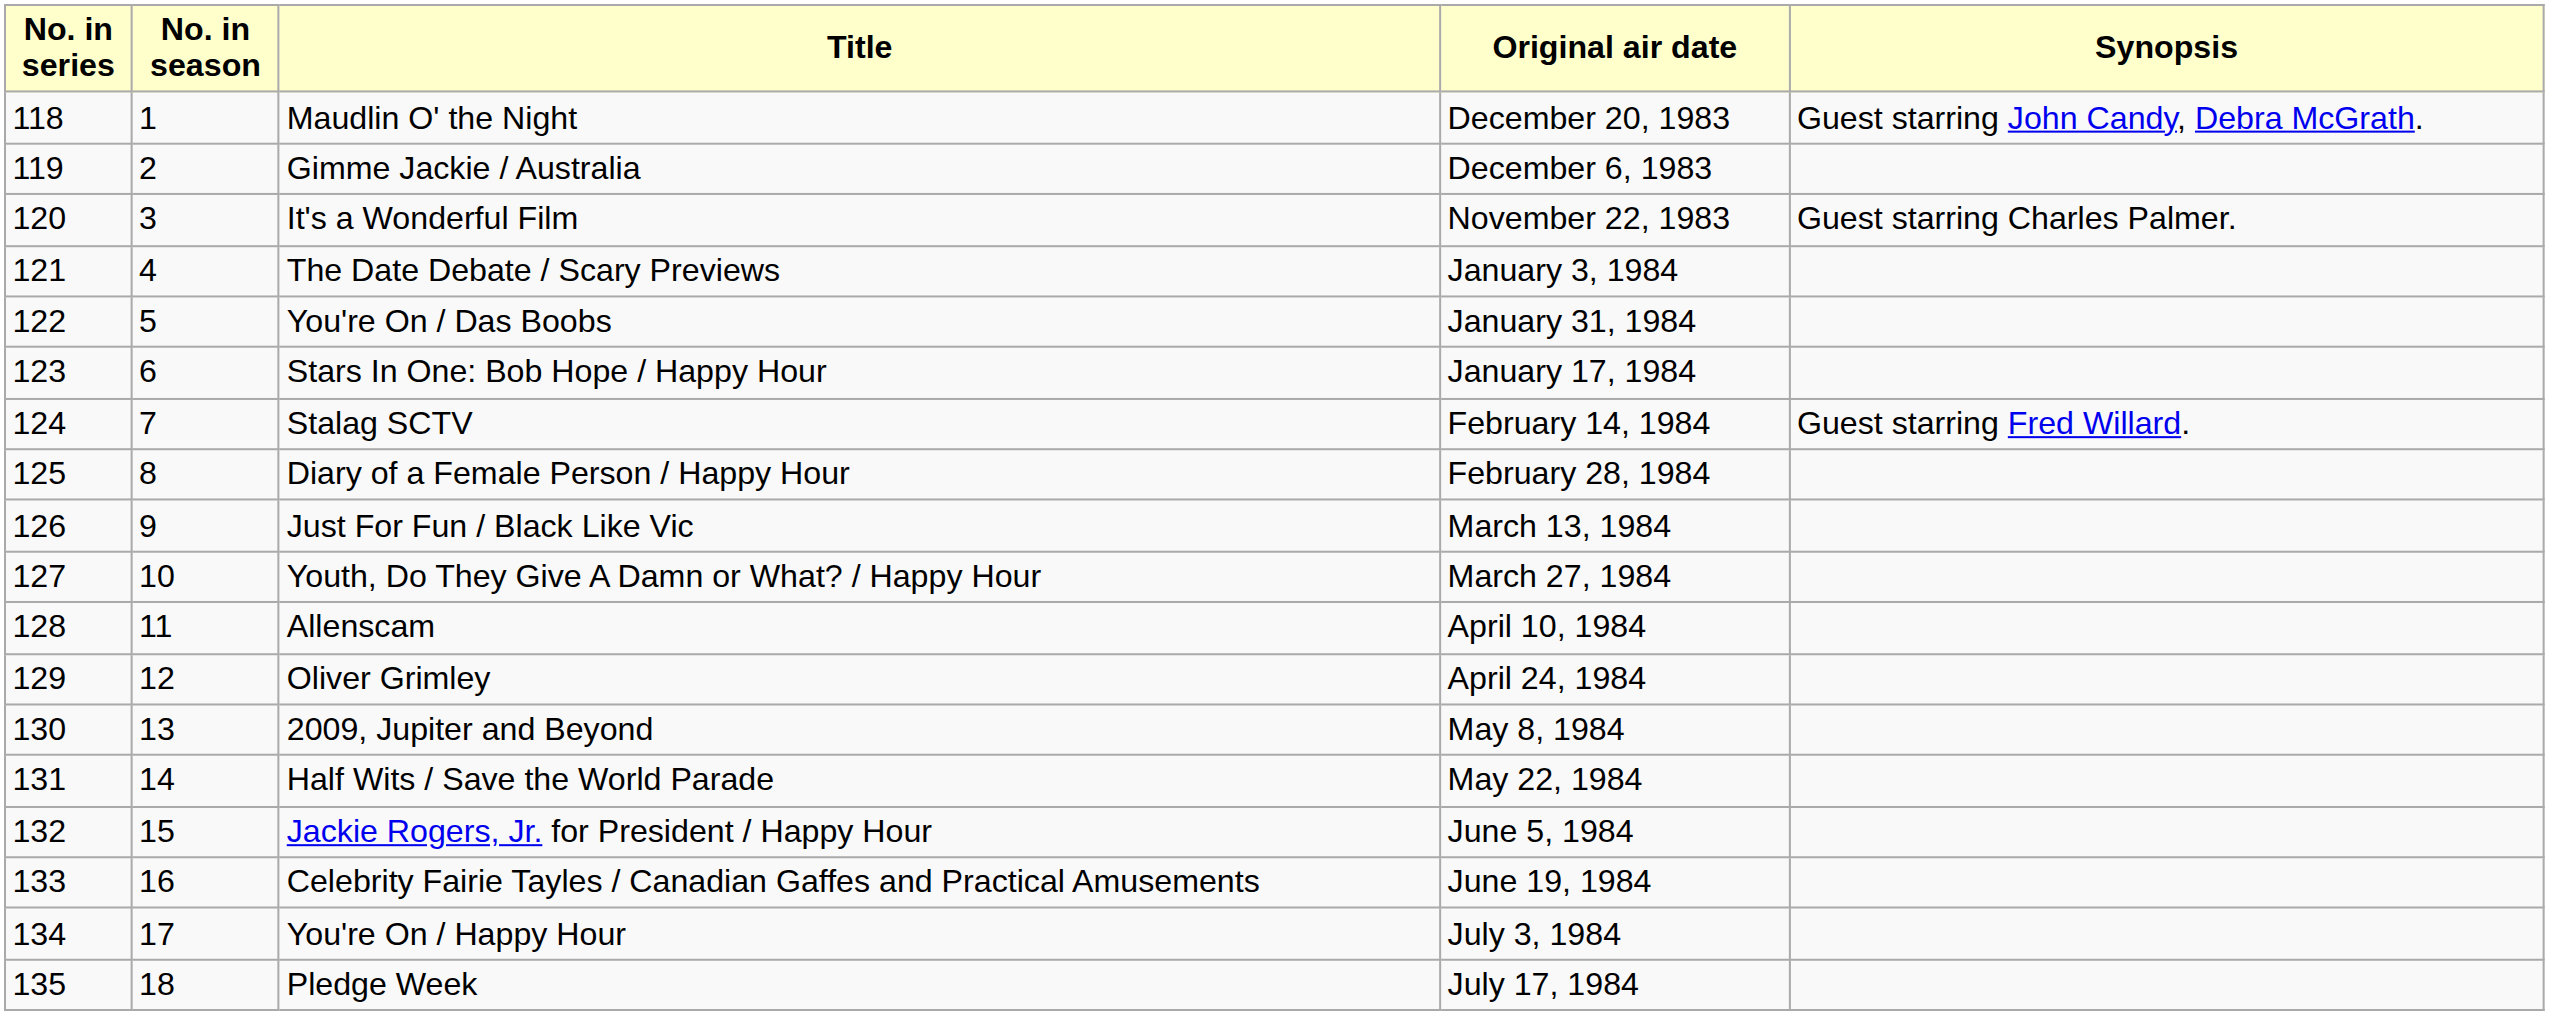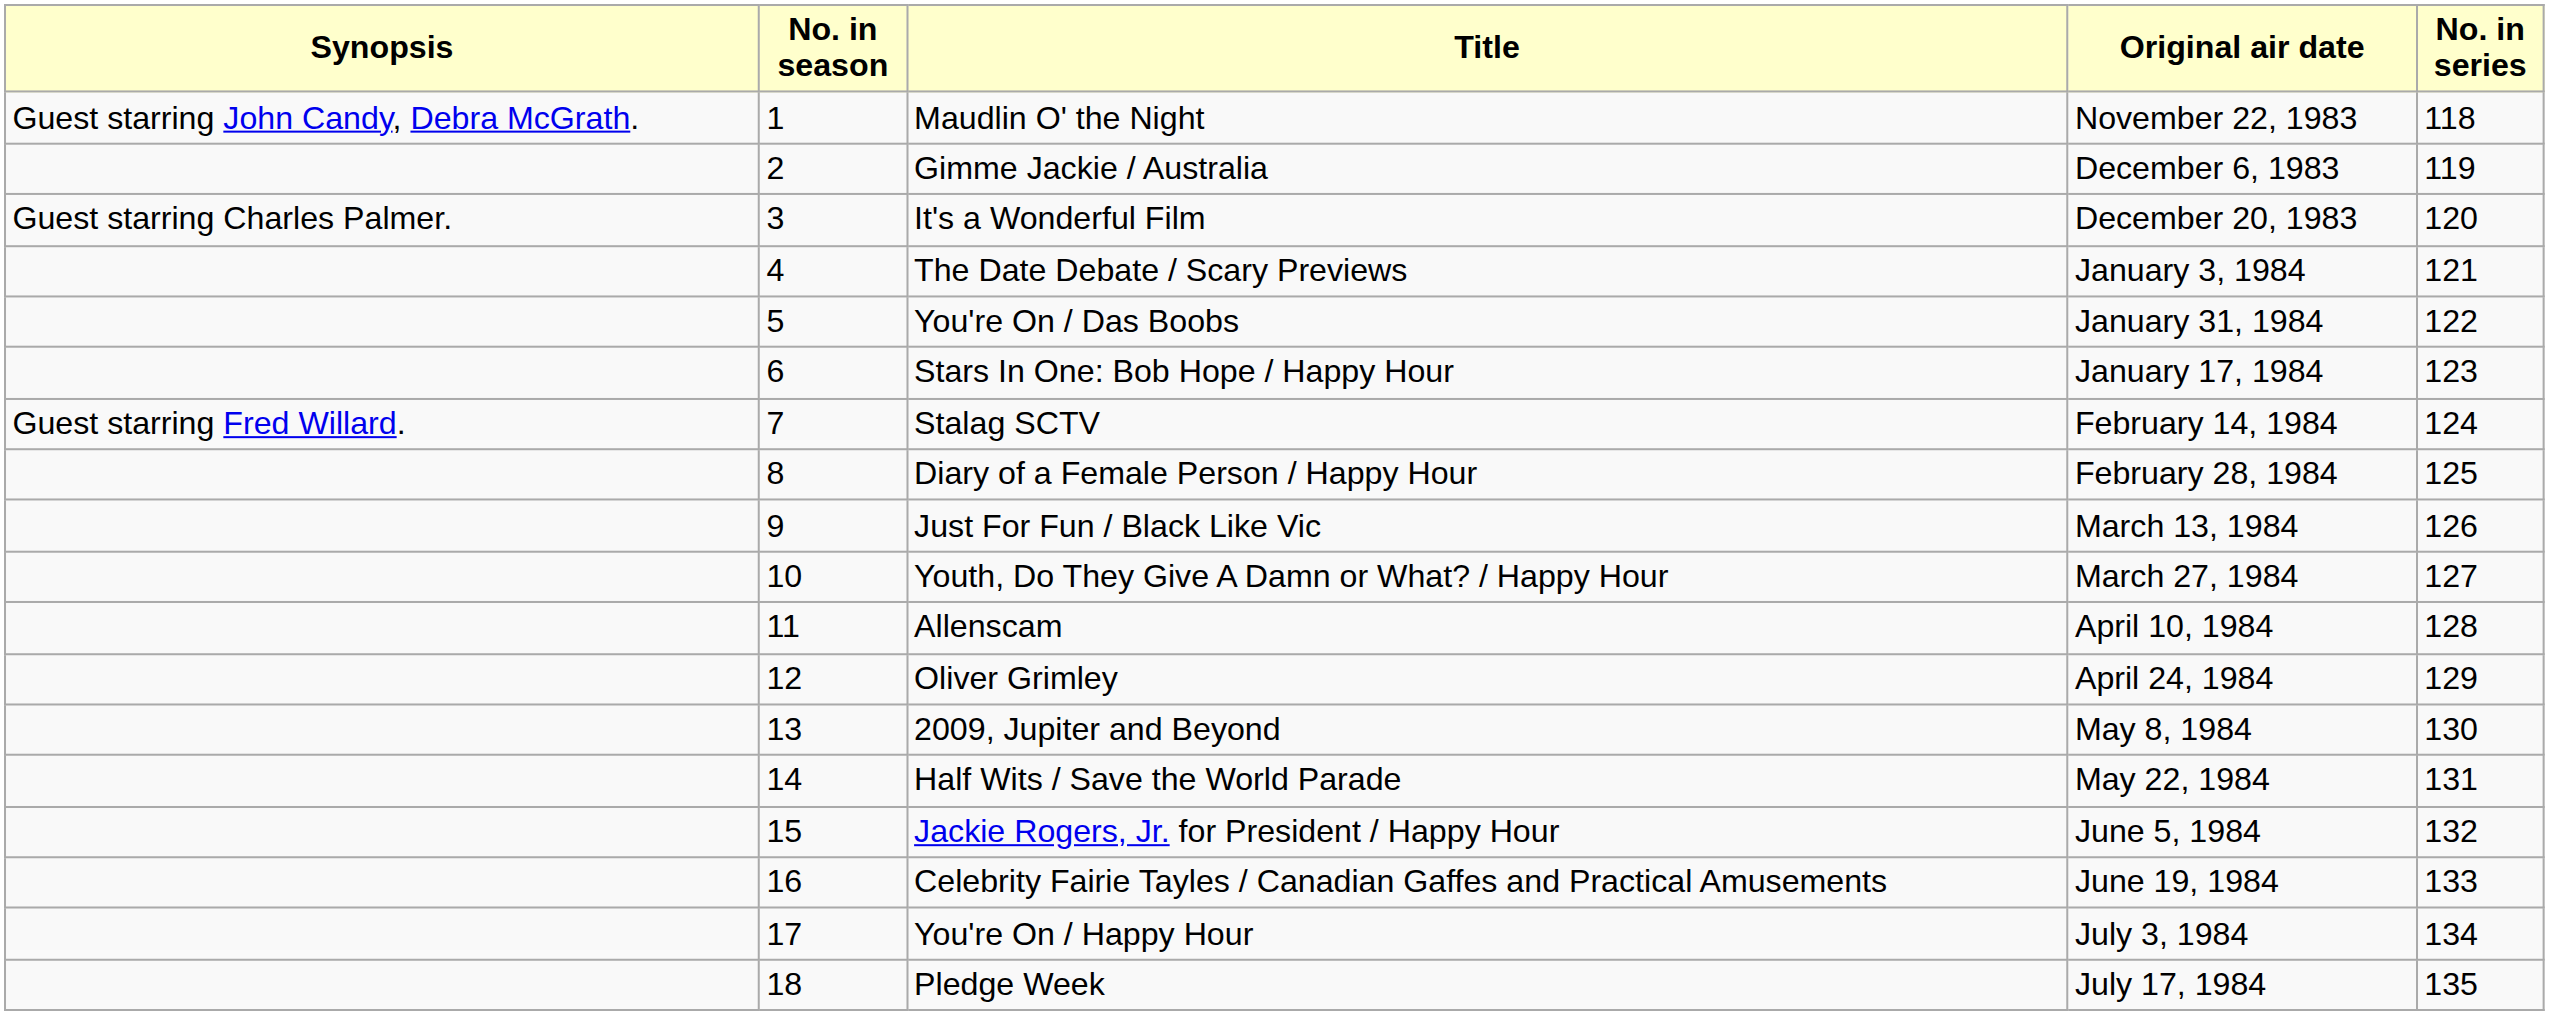columns swapped: No. in series <-> Synopsis
Maudlin O' the Night | Original air date: December 20, 1983 -> November 22, 1983
It's a Wonderful Film | Original air date: November 22, 1983 -> December 20, 1983
